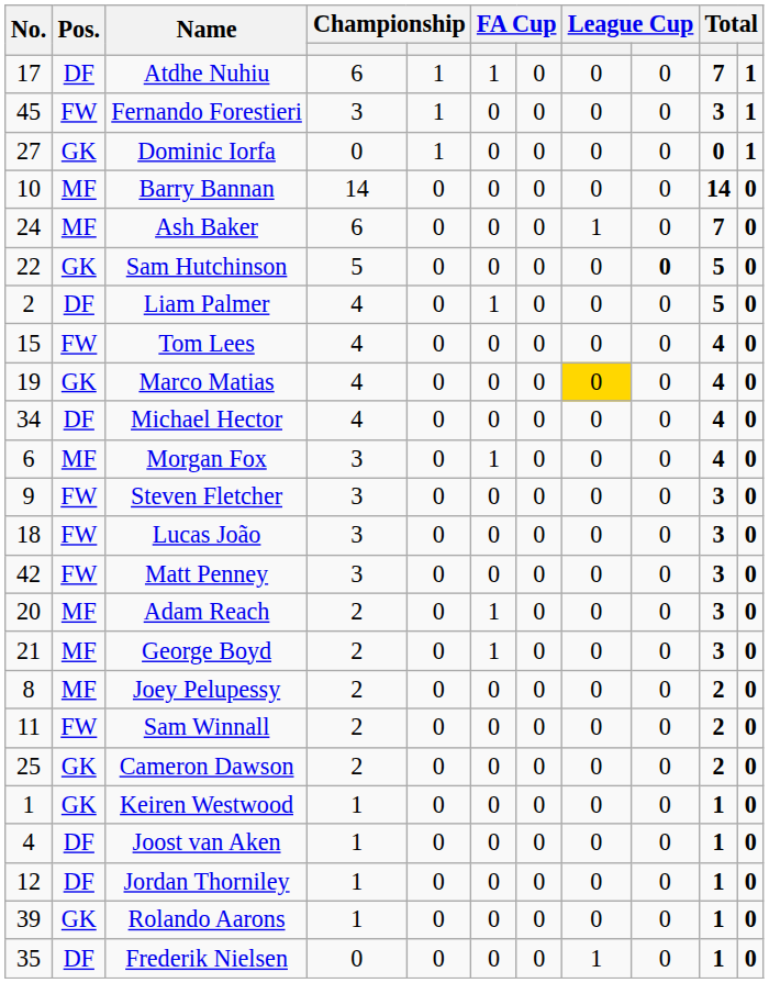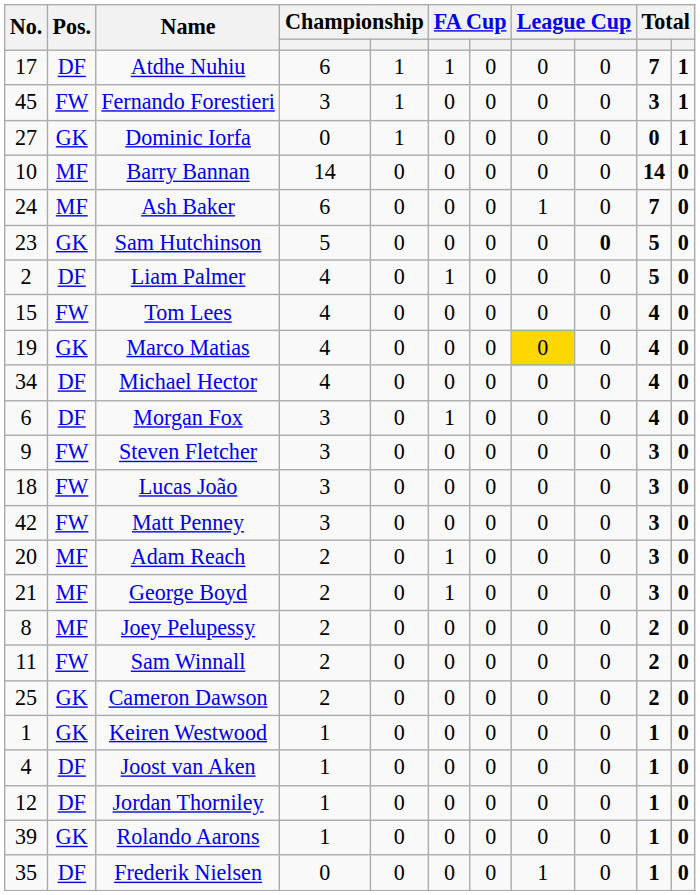Sam Hutchinson | No.: 22 -> 23
Morgan Fox | Pos.: MF -> DF
